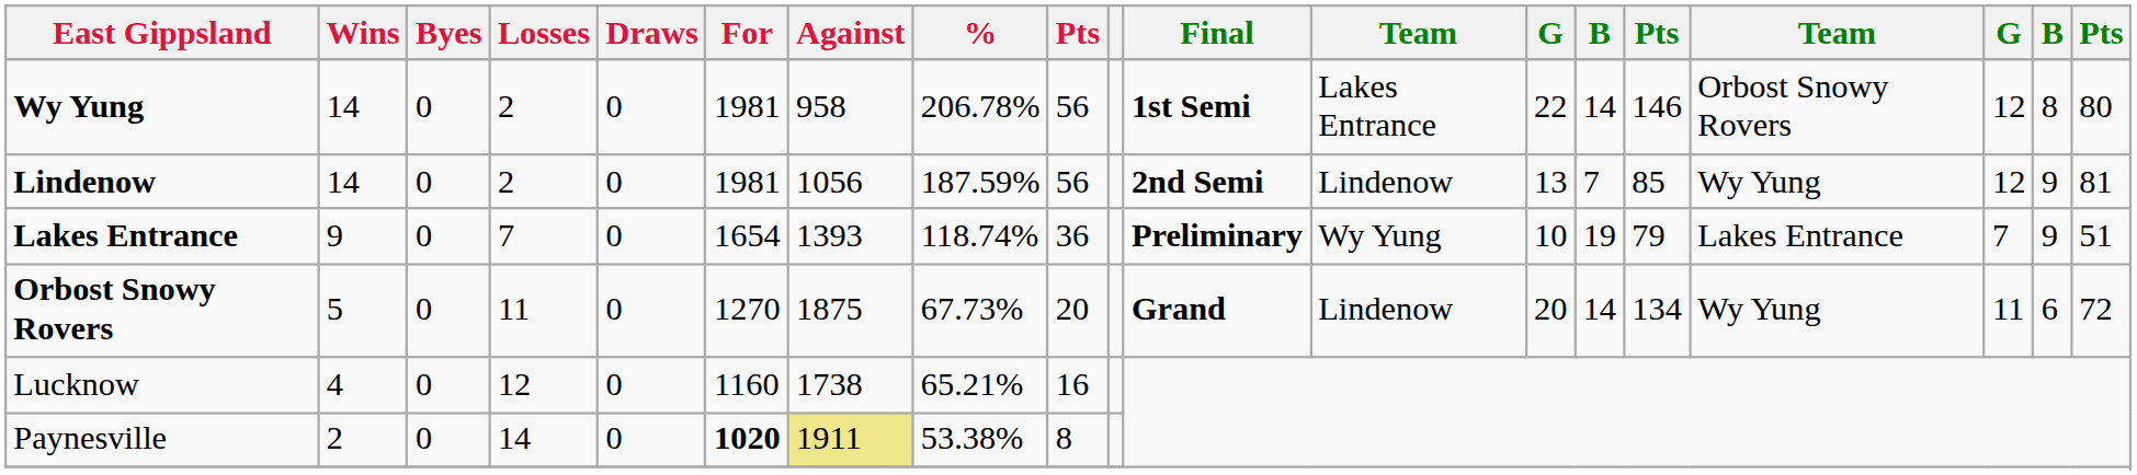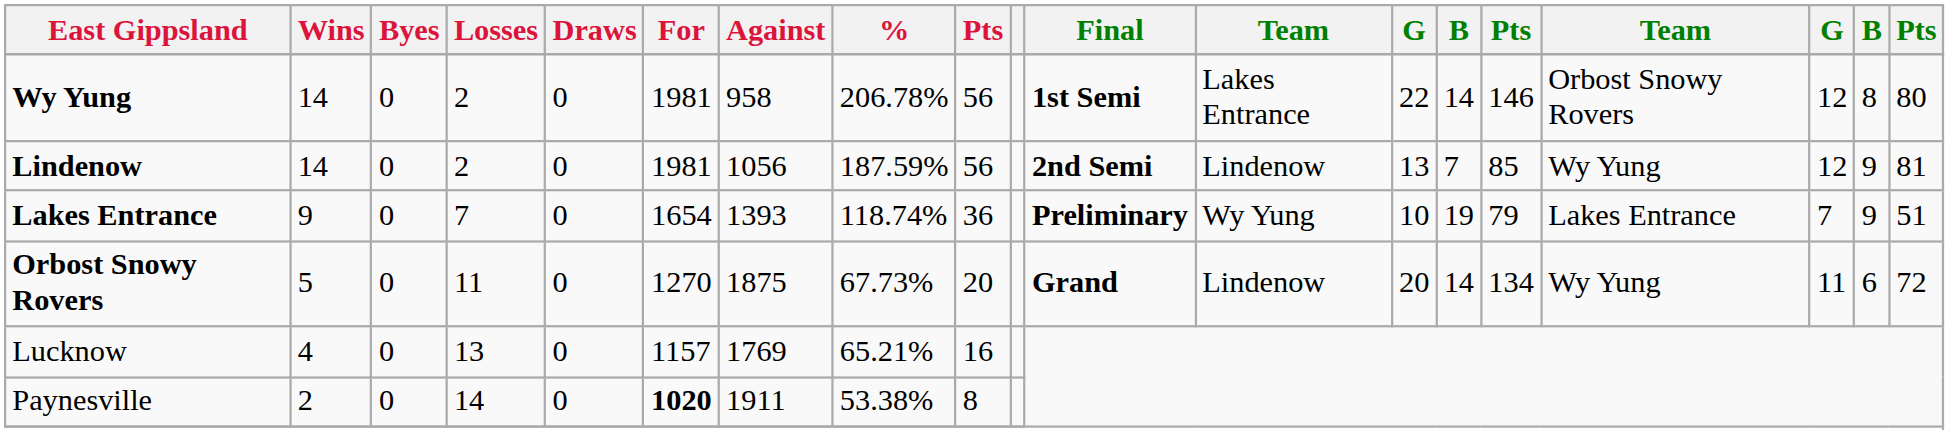Lucknow | Losses: 12 -> 13
Lucknow | For: 1160 -> 1157
Lucknow | Against: 1738 -> 1769
Paynesville | Against: khaki background -> no background
